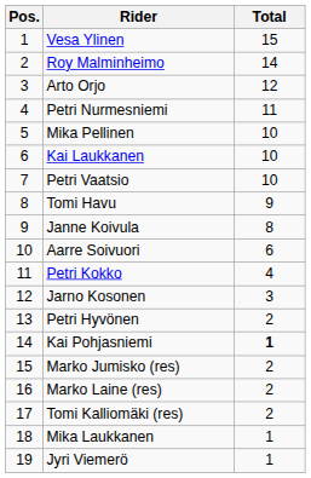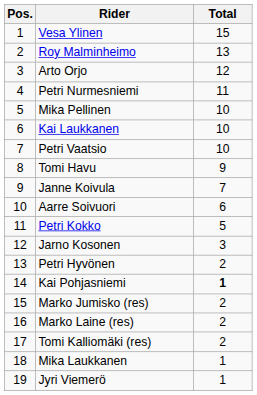Roy Malminheimo | Total: 14 -> 13
Janne Koivula | Total: 8 -> 7
Petri Kokko | Total: 4 -> 5
